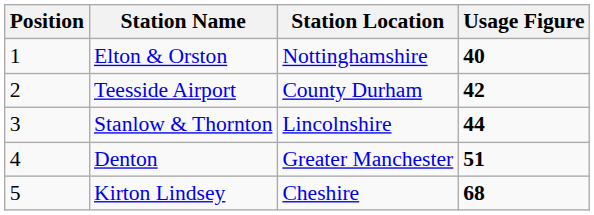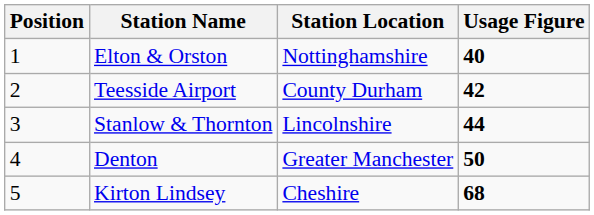Denton | Usage Figure: 51 -> 50
